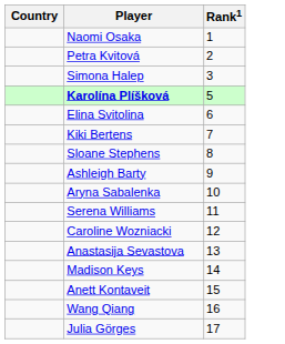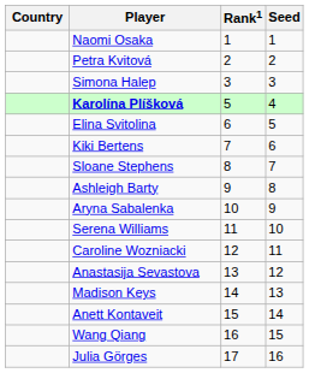+ column: Seed | 1 | 2 | 3 | 4 | 5 | 6 | 7 | 8 | 9 | 10 | 11 | 12 | 13 | 14 | 15 | 16
